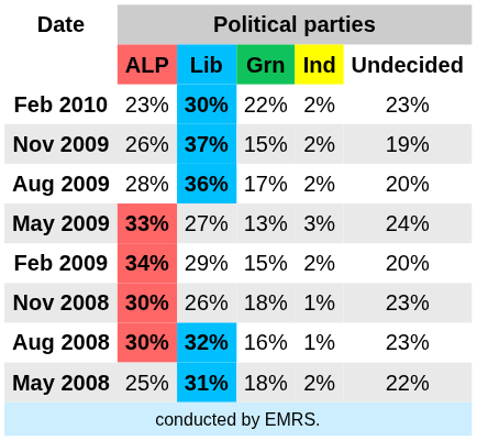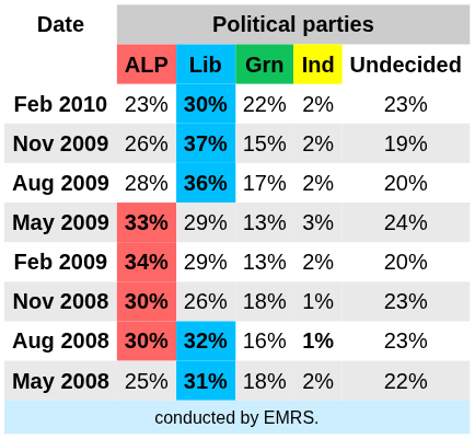May 2009 | Political parties / Lib: 27% -> 29%
Feb 2009 | Political parties / Grn: 15% -> 13%
Aug 2008 | Political parties / Ind: normal -> bold
